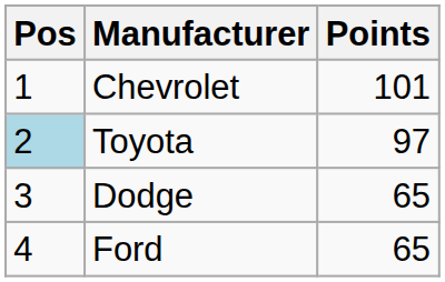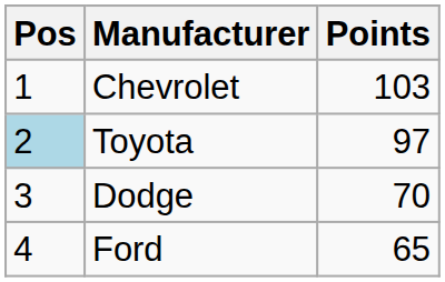Chevrolet | Points: 101 -> 103
Dodge | Points: 65 -> 70
